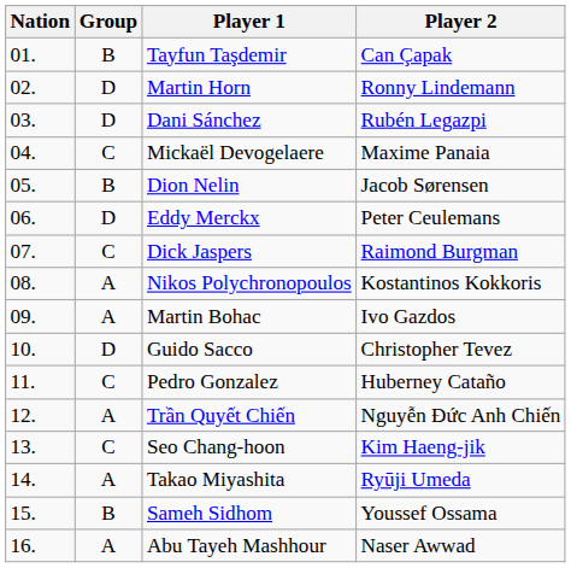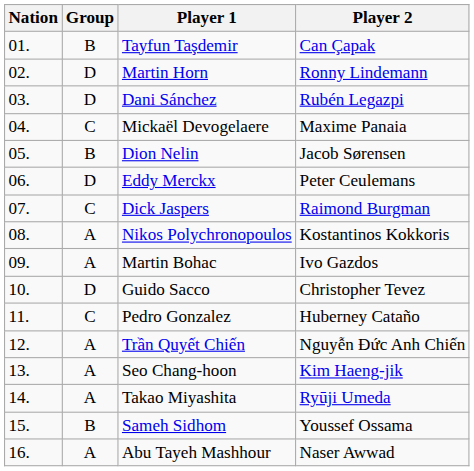Seo Chang-hoon | Group: C -> A
